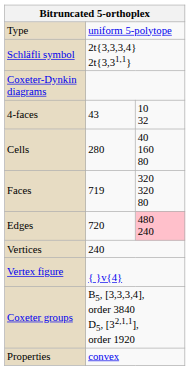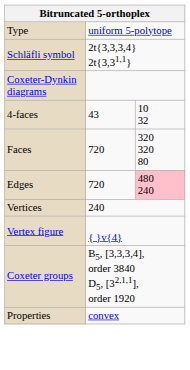- row: Cells | 280 | 40 160 80
Faces | column 2: 719 -> 720
